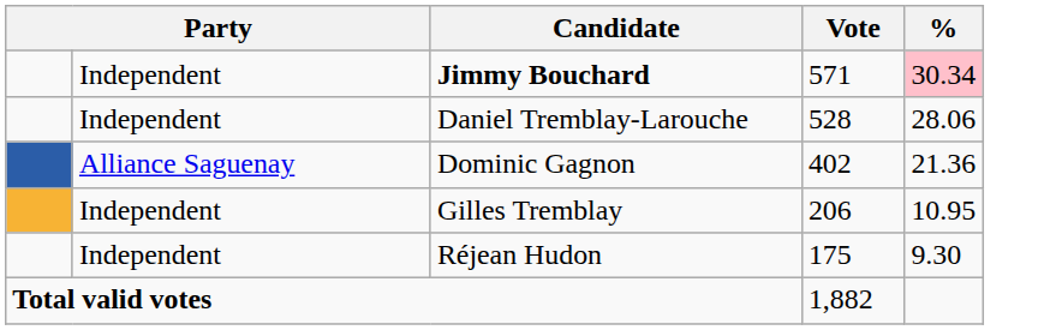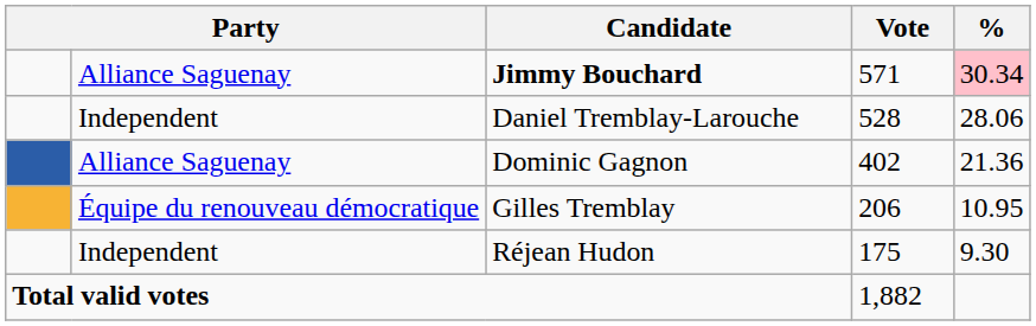Jimmy Bouchard | column 2: Independent -> Alliance Saguenay
Gilles Tremblay | column 2: Independent -> Équipe du renouveau démocratique
